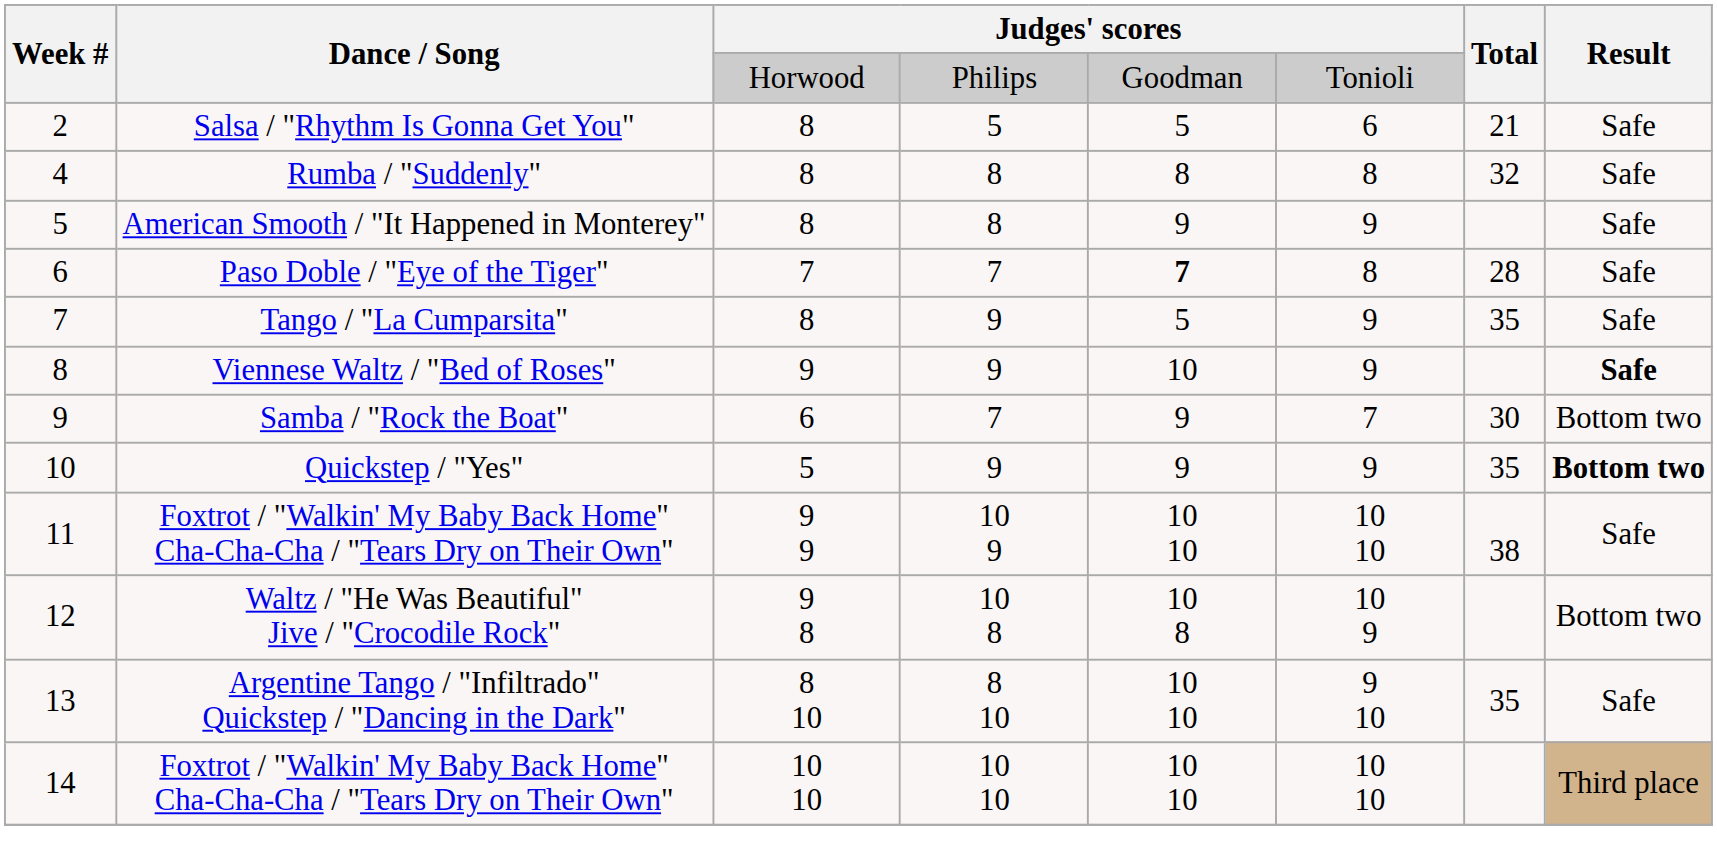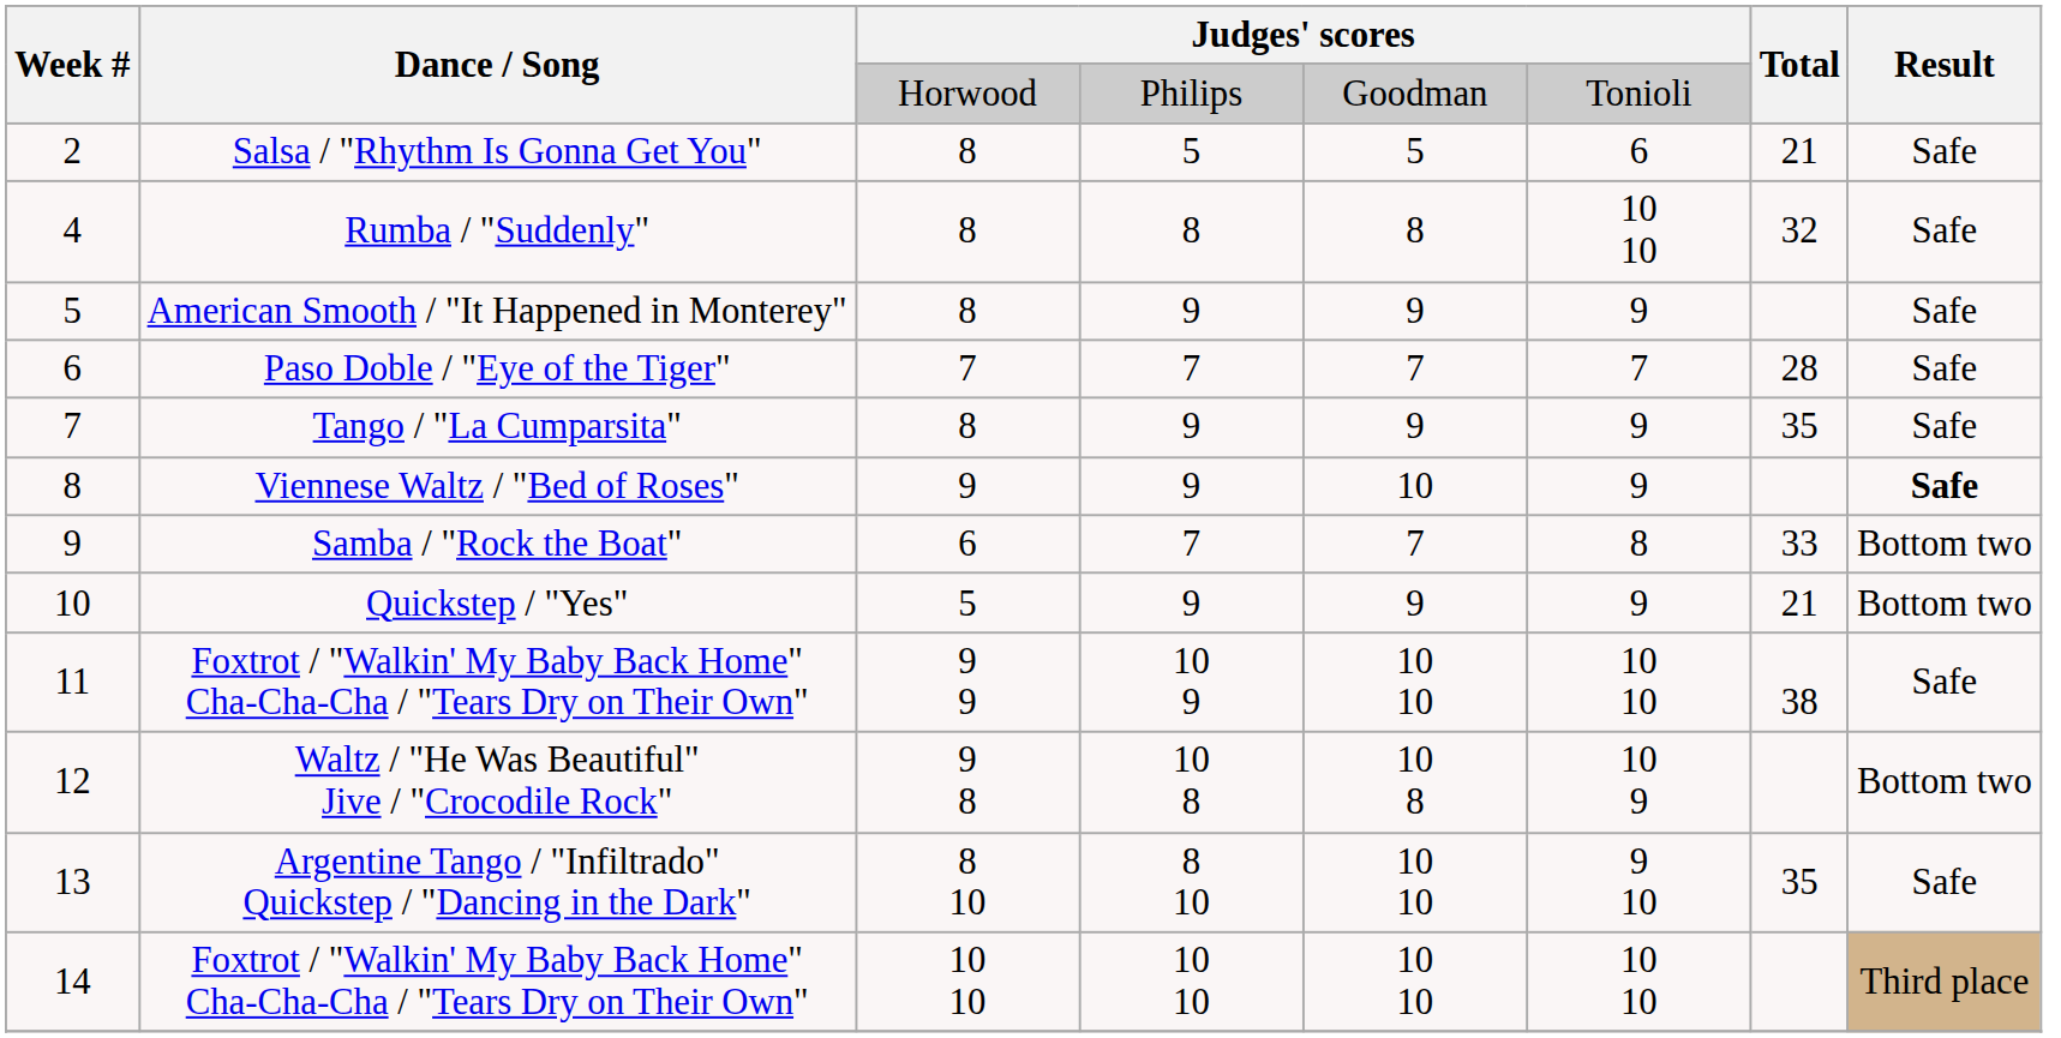Rumba / "Suddenly" | column 6: 8 -> 10 10
American Smooth / "It Happened in Monterey" | column 4: 8 -> 9
Paso Doble / "Eye of the Tiger" | column 5: bold -> normal
Paso Doble / "Eye of the Tiger" | column 6: 8 -> 7
Tango / "La Cumparsita" | column 5: 5 -> 9
Samba / "Rock the Boat" | column 5: 9 -> 7
Samba / "Rock the Boat" | column 6: 7 -> 8
Samba / "Rock the Boat" | Total: 30 -> 33
Quickstep / "Yes" | Total: 35 -> 21
Quickstep / "Yes" | Result: bold -> normal
